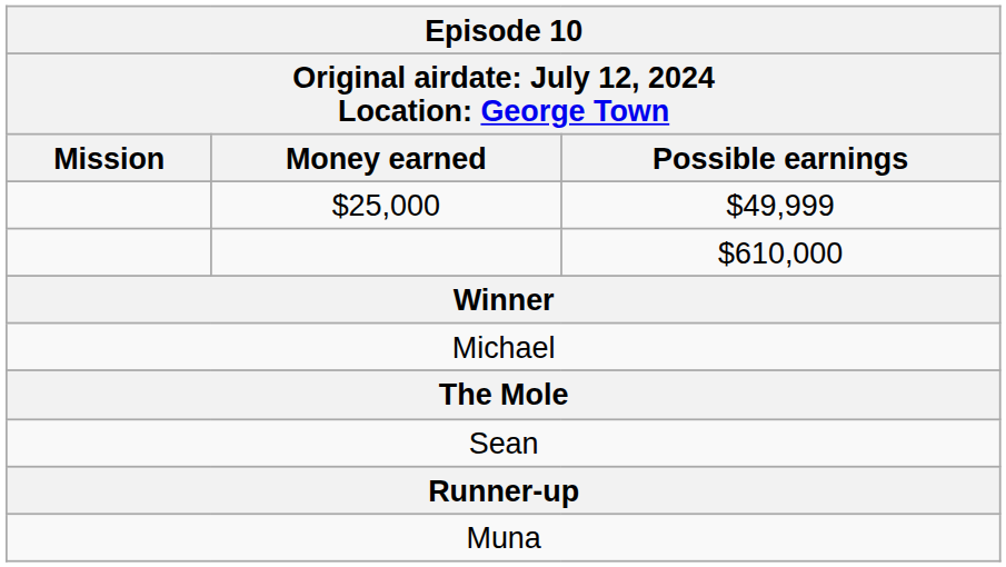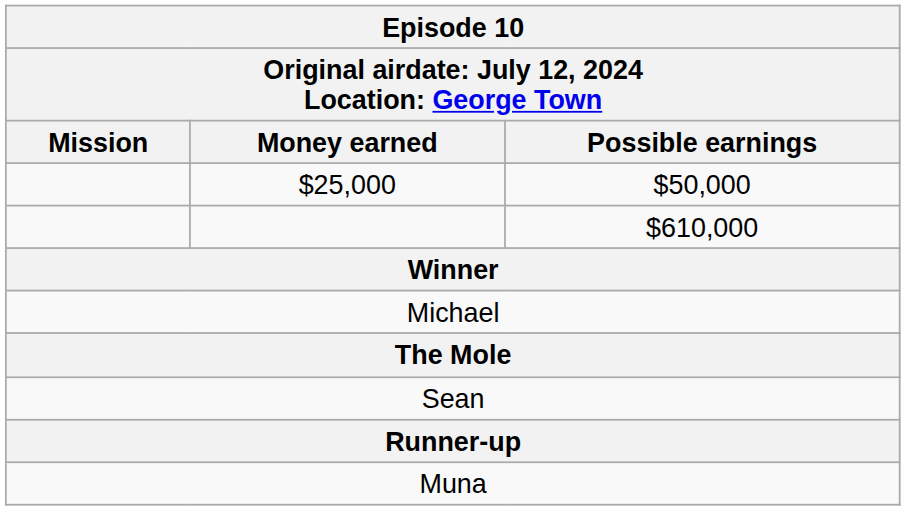$25,000 | Possible earnings: $49,999 -> $50,000
